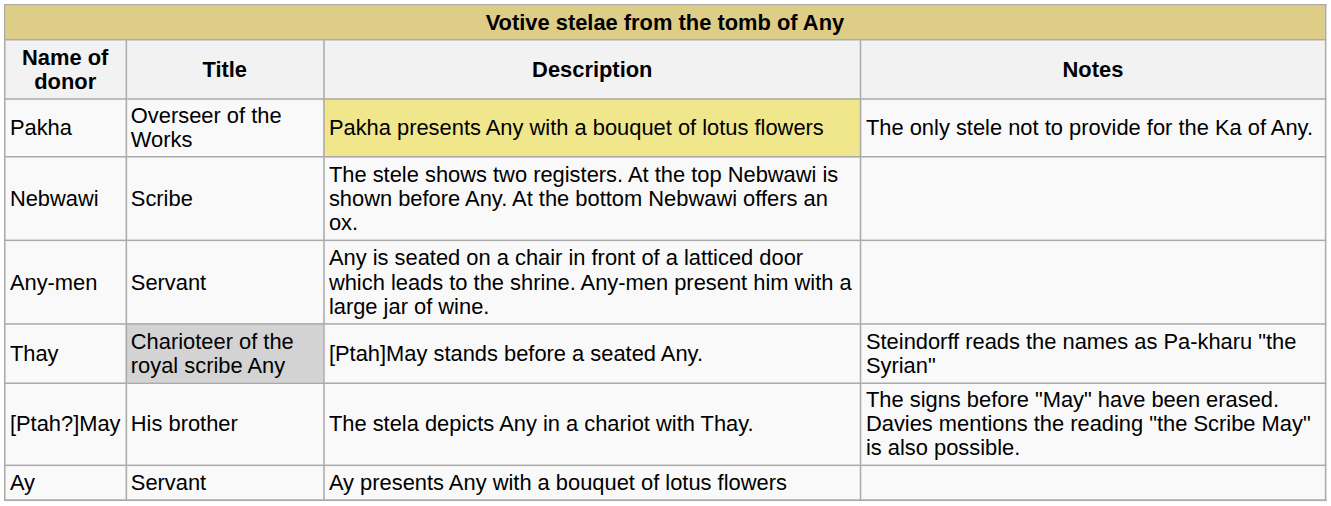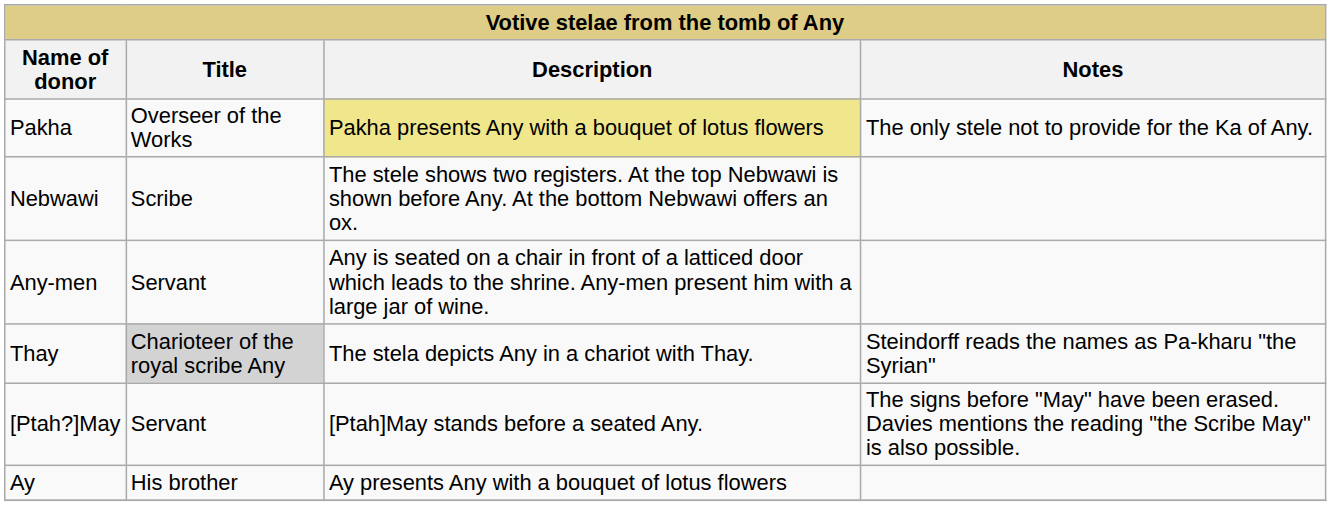Thay | Description: [Ptah]May stands before a seated Any. -> The stela depicts Any in a chariot with Thay.
[Ptah?]May | Title: His brother -> Servant
[Ptah?]May | Description: The stela depicts Any in a chariot with Thay. -> [Ptah]May stands before a seated Any.
Ay | Title: Servant -> His brother
